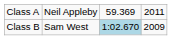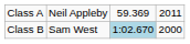Class B | column 4: 2009 -> 2000
